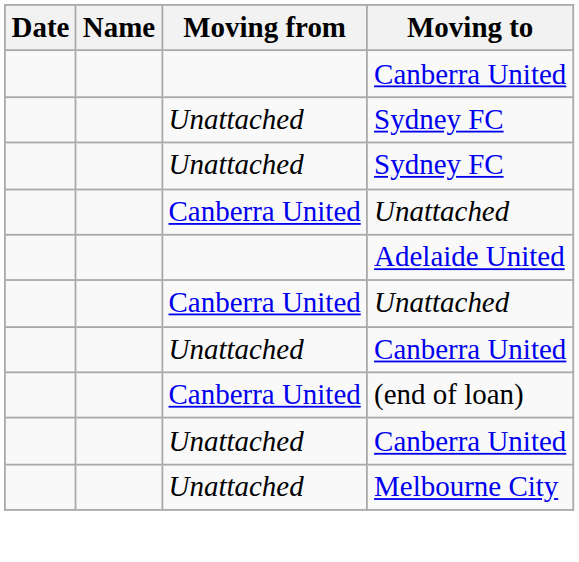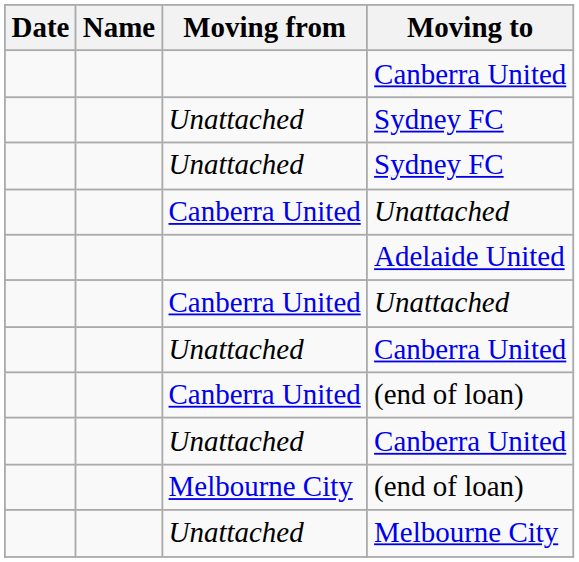+ row: Melbourne City | (end of loan)
